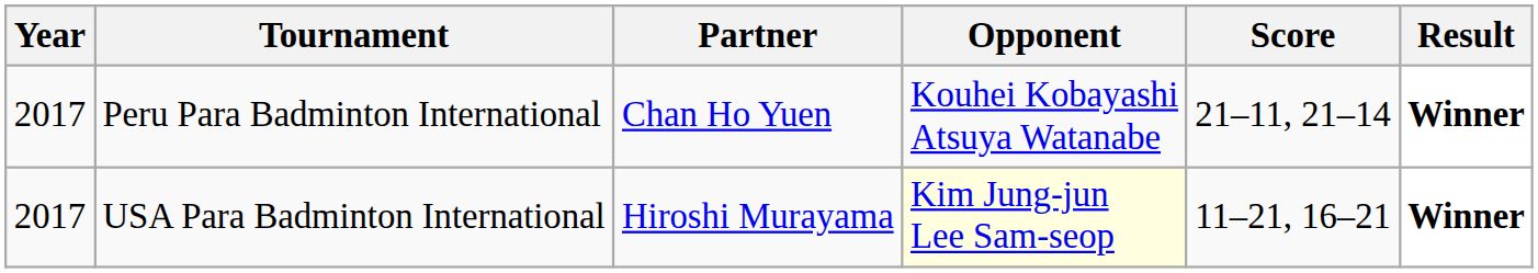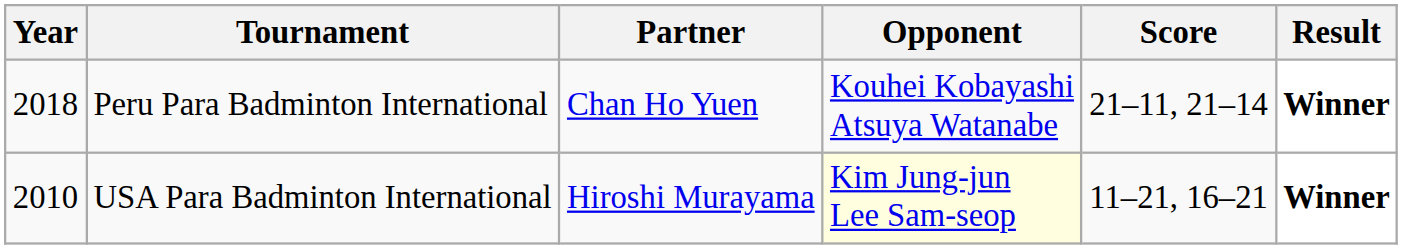Peru Para Badminton International | Year: 2017 -> 2018
USA Para Badminton International | Year: 2017 -> 2010
